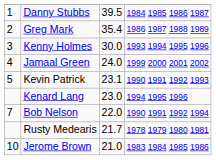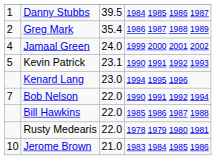- row: 3 | Kenny Holmes | 30.0 | 1993 1994 1995 1996
+ row: Bill Hawkins | 22.0 | 1985 1986 1987 1988
Rusty Medearis | column 3: 21.7 -> 22.0
